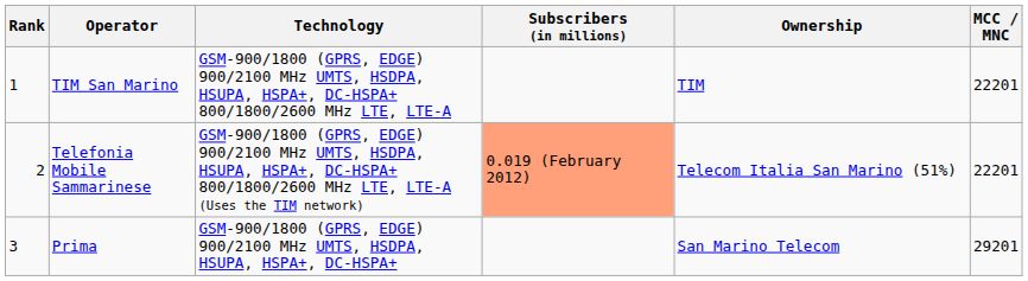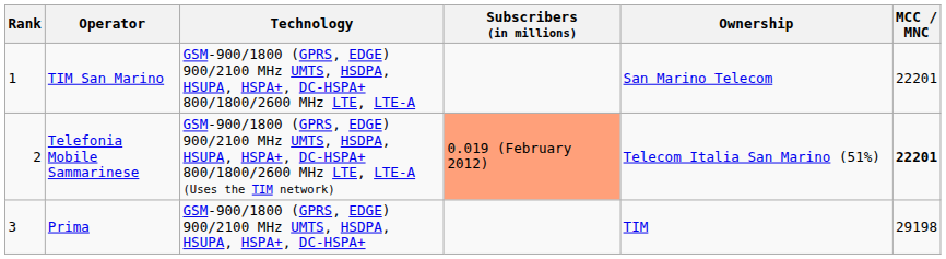TIM San Marino | Ownership: TIM -> San Marino Telecom
Telefonia Mobile Sammarinese | MCC / MNC: normal -> bold
Prima | Ownership: San Marino Telecom -> TIM
Prima | MCC / MNC: 29201 -> 29198
